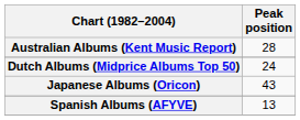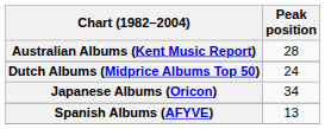Japanese Albums (Oricon) | Peak position: 43 -> 34
